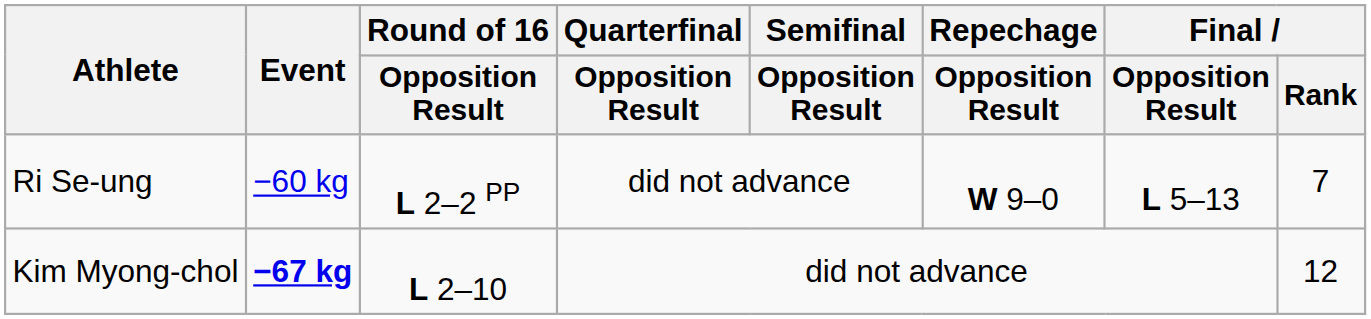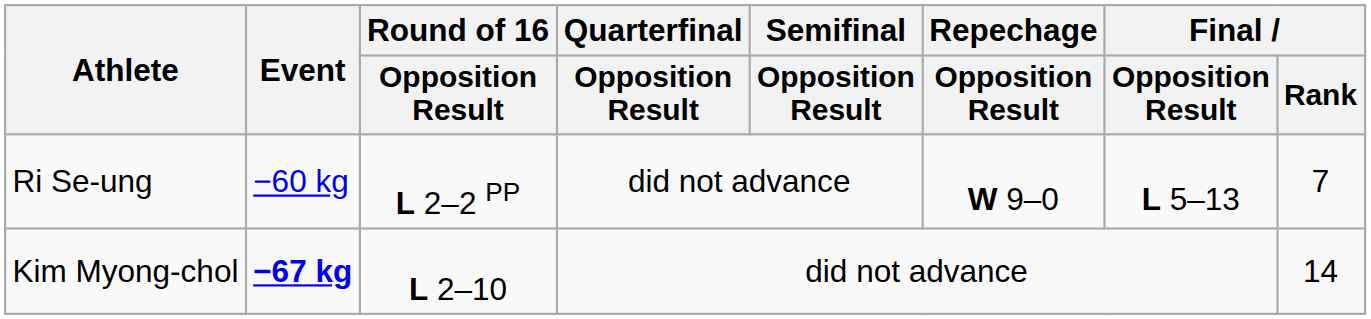Kim Myong-chol | Final / Rank: 12 -> 14
